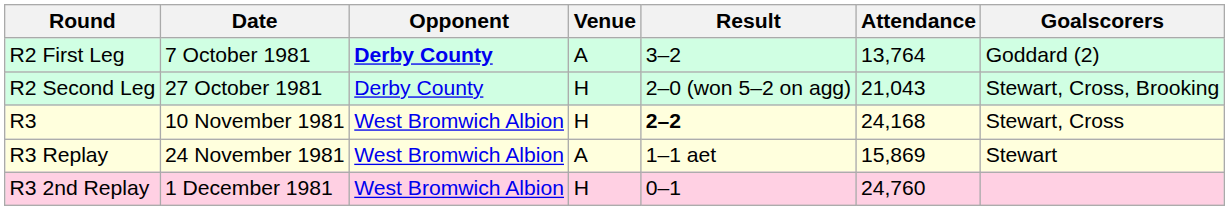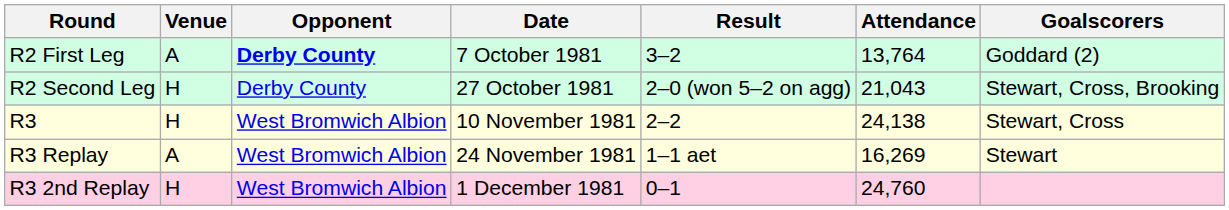columns swapped: Date <-> Venue
R3 | Result: bold -> normal
R3 | Attendance: 24,168 -> 24,138
R3 Replay | Attendance: 15,869 -> 16,269
